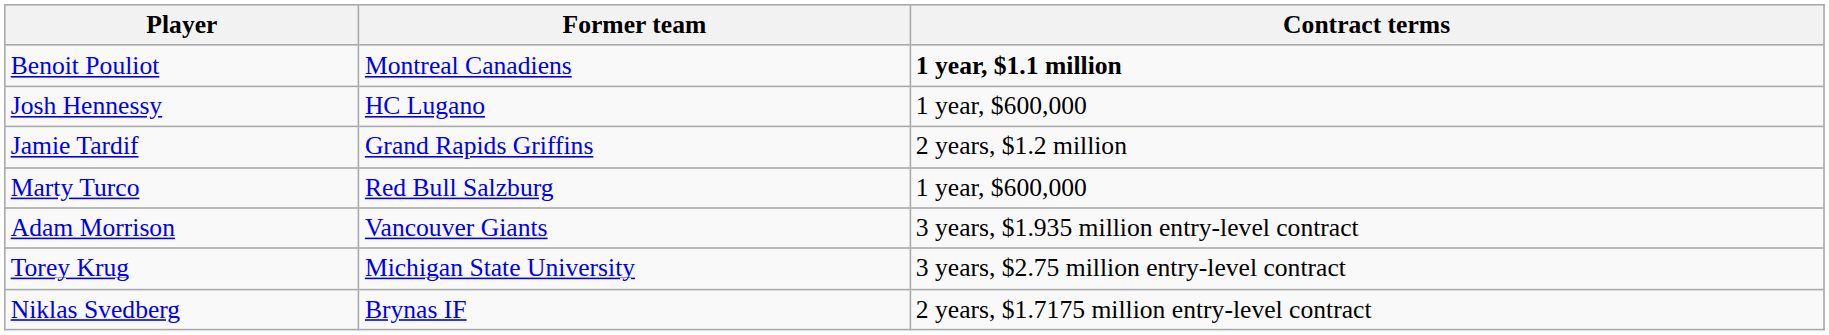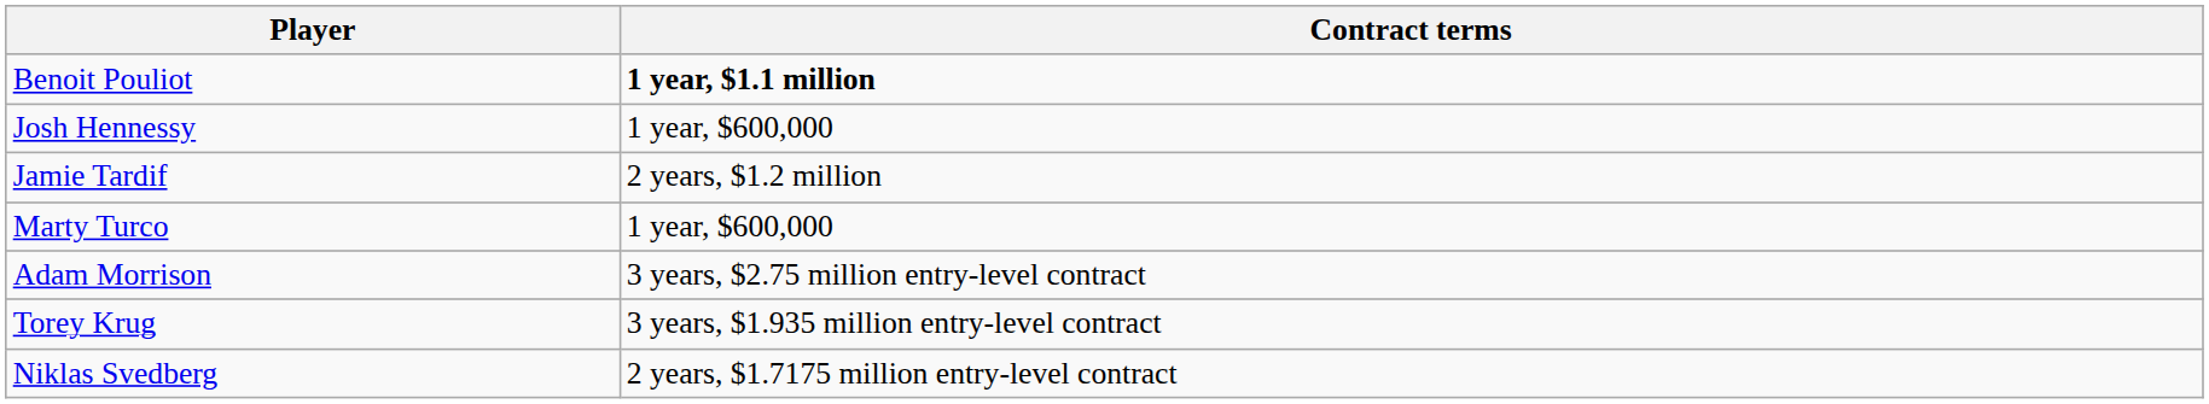- column: Former team | Montreal Canadiens | HC Lugano | Grand Rapids Griffins | Red Bull Salzburg | Vancouver Giants | Michigan State University | Brynas IF
Adam Morrison | Contract terms: 3 years, $1.935 million entry-level contract -> 3 years, $2.75 million entry-level contract
Torey Krug | Contract terms: 3 years, $2.75 million entry-level contract -> 3 years, $1.935 million entry-level contract
